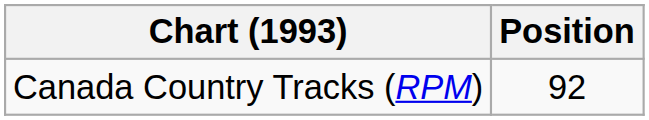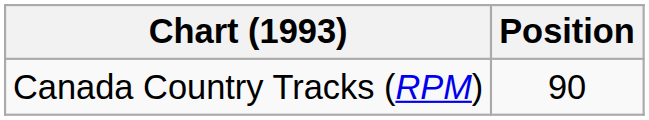Canada Country Tracks (RPM) | Position: 92 -> 90
